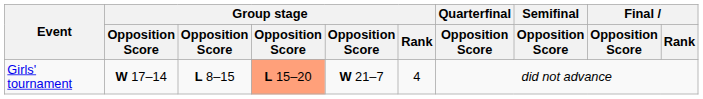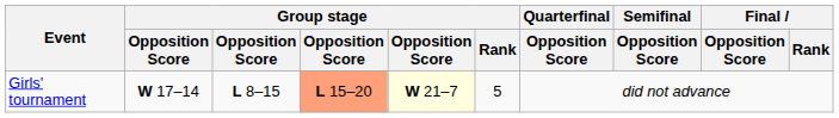Girls' tournament | column 5: no background -> lightyellow background
Girls' tournament | Group stage / Rank: 4 -> 5
